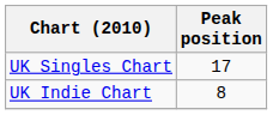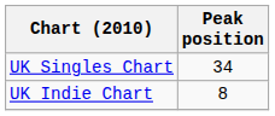UK Singles Chart | Peak position: 17 -> 34
